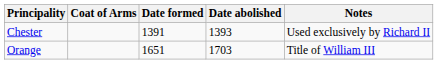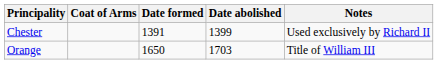Chester | Date abolished: 1393 -> 1399
Orange | Date formed: 1651 -> 1650
